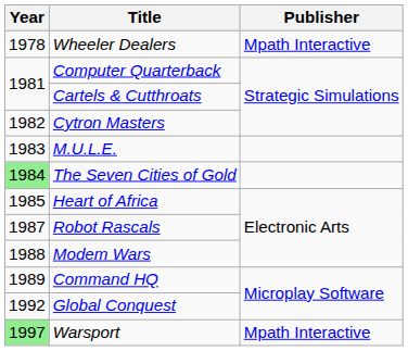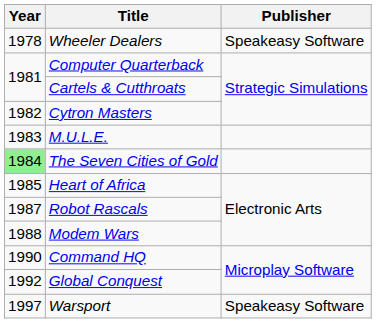Wheeler Dealers | Publisher: Mpath Interactive -> Speakeasy Software
Command HQ | Year: 1989 -> 1990
Warsport | Year: lightgreen background -> no background
Warsport | Publisher: Mpath Interactive -> Speakeasy Software
